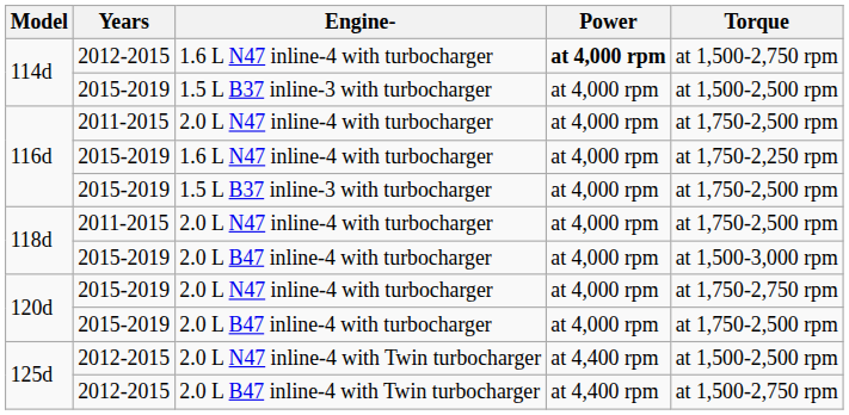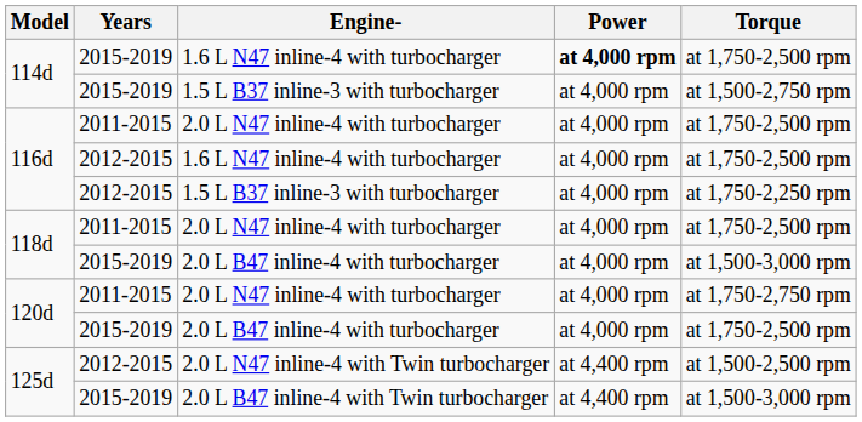114d / 1.6 L N47 inline-4 with turbocharger | Years: 2012-2015 -> 2015-2019
114d / 1.6 L N47 inline-4 with turbocharger | Torque: at 1,500-2,750 rpm -> at 1,750-2,500 rpm
114d / 1.5 L B37 inline-3 with turbocharger | Torque: at 1,500-2,500 rpm -> at 1,500-2,750 rpm
116d / 1.6 L N47 inline-4 with turbocharger | Years: 2015-2019 -> 2012-2015
116d / 1.6 L N47 inline-4 with turbocharger | Torque: at 1,750-2,250 rpm -> at 1,750-2,500 rpm
116d / 1.5 L B37 inline-3 with turbocharger | Years: 2015-2019 -> 2012-2015
116d / 1.5 L B37 inline-3 with turbocharger | Torque: at 1,750-2,500 rpm -> at 1,750-2,250 rpm
120d / 2.0 L N47 inline-4 with turbocharger | Years: 2015-2019 -> 2011-2015
2.0 L B47 inline-4 with Twin turbocharger | Years: 2012-2015 -> 2015-2019
2.0 L B47 inline-4 with Twin turbocharger | Torque: at 1,500-2,750 rpm -> at 1,500-3,000 rpm
